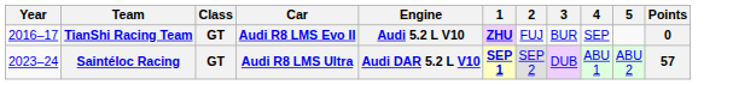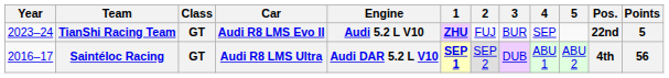+ column: Pos. | 22nd | 4th
TianShi Racing Team | Year: 2016–17 -> 2023–24
TianShi Racing Team | Points: 0 -> 5
Saintéloc Racing | Year: 2023–24 -> 2016–17
Saintéloc Racing | Points: 57 -> 56
